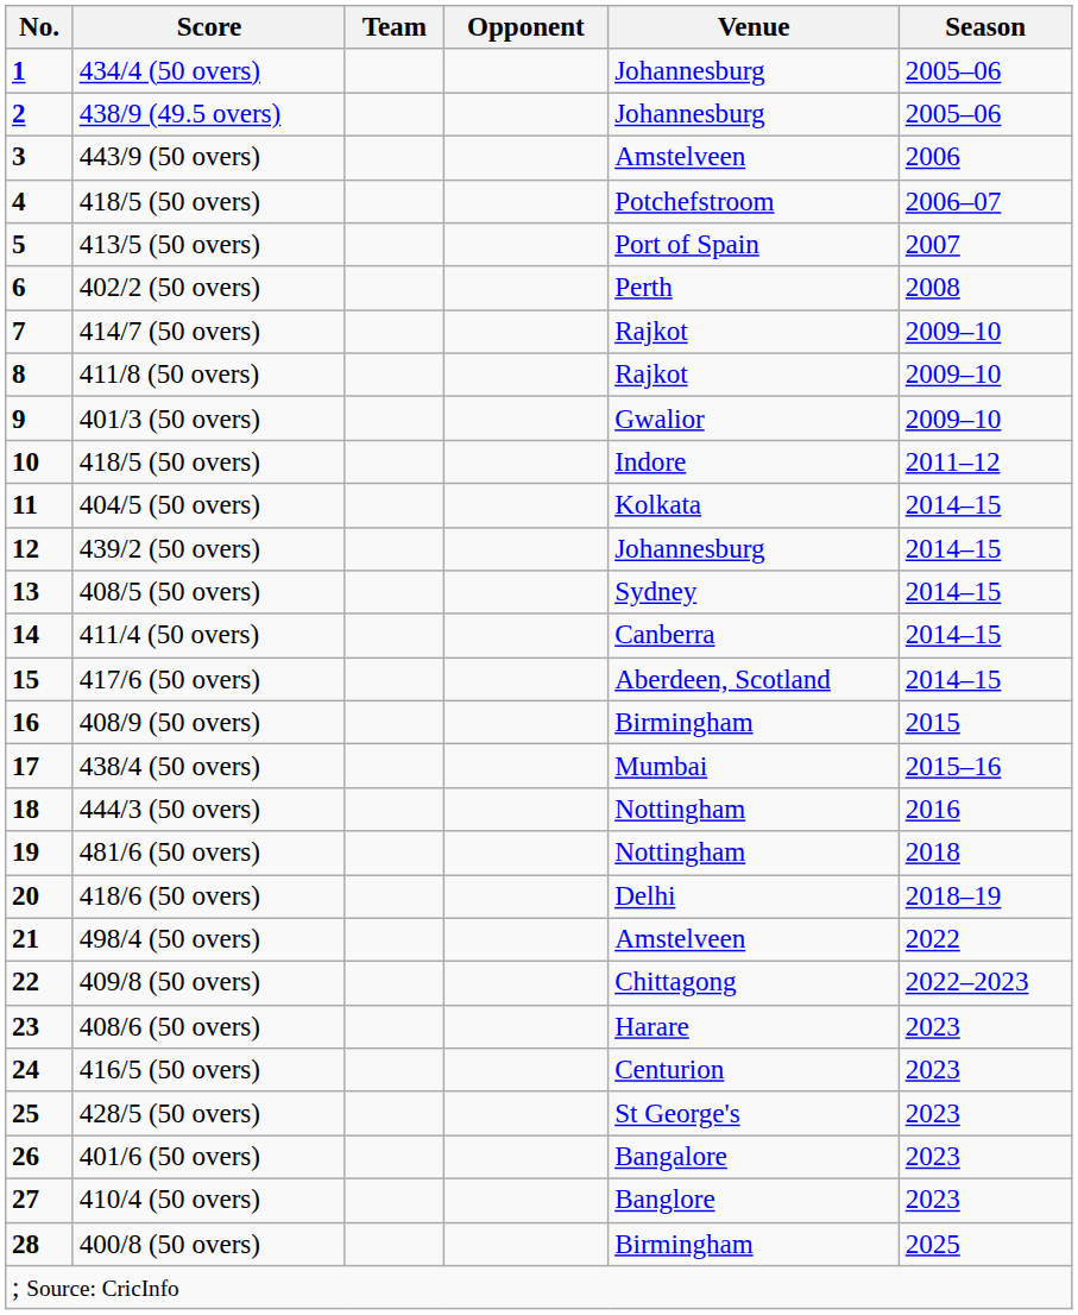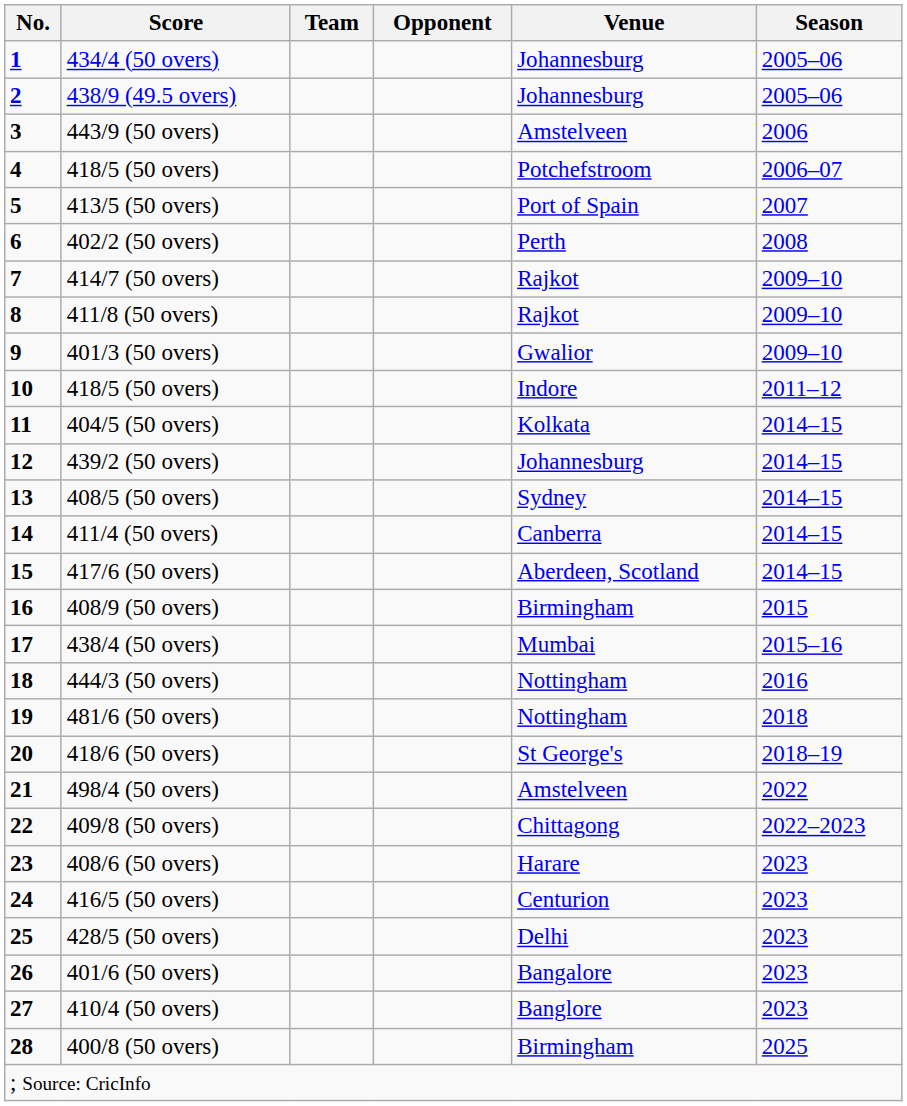418/6 (50 overs) | Venue: Delhi -> St George's
428/5 (50 overs) | Venue: St George's -> Delhi
